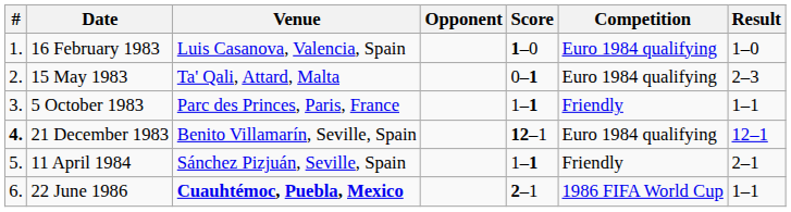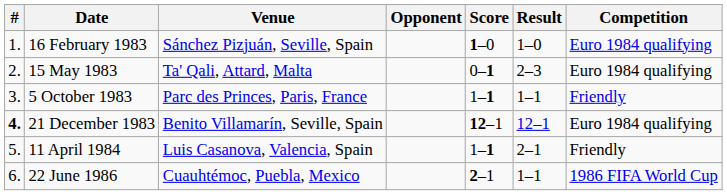columns swapped: Result <-> Competition
16 February 1983 | Venue: Luis Casanova, Valencia, Spain -> Sánchez Pizjuán, Seville, Spain
11 April 1984 | Venue: Sánchez Pizjuán, Seville, Spain -> Luis Casanova, Valencia, Spain
22 June 1986 | Venue: bold -> normal
